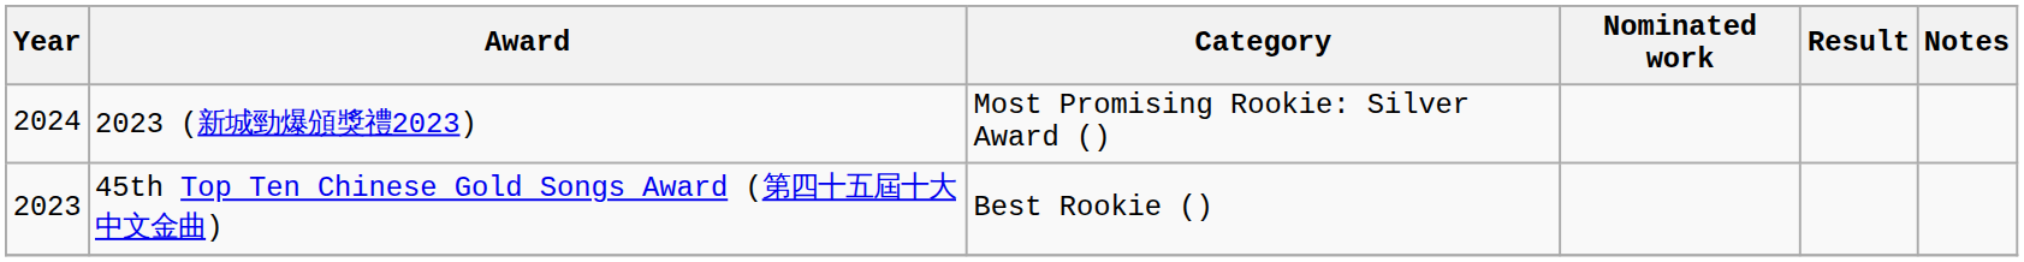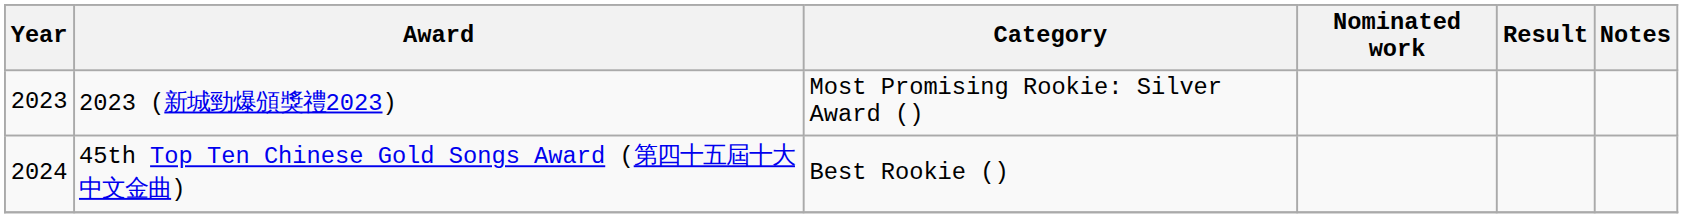2023 (新城勁爆頒獎禮2023) | Year: 2024 -> 2023
45th Top Ten Chinese Gold Songs Award (第四十五屆十大中文金曲) | Year: 2023 -> 2024
